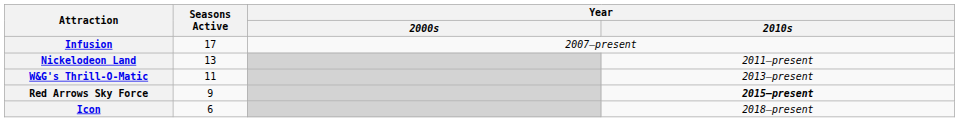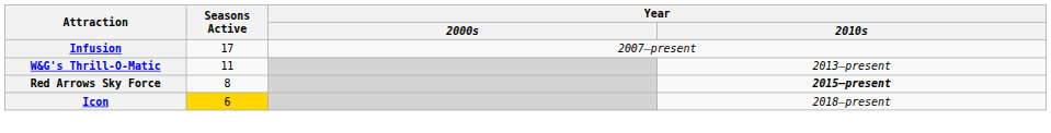- row: Nickelodeon Land | 13 | 2011–present
Red Arrows Sky Force | Seasons Active: 9 -> 8
Icon | Seasons Active: no background -> gold background
